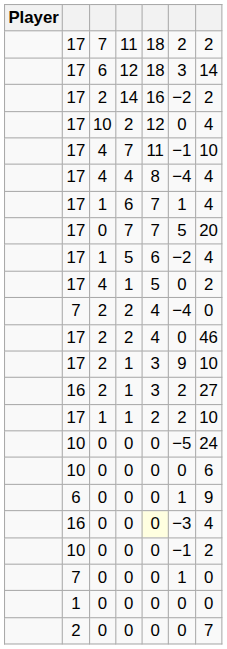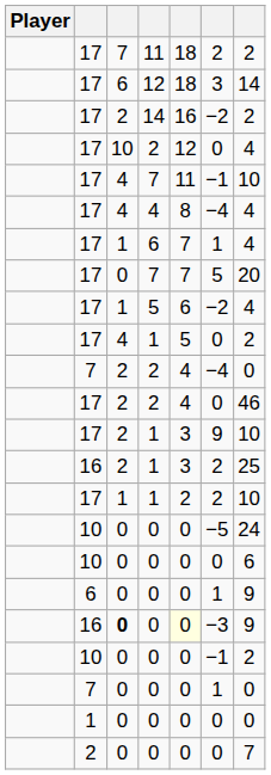16 / 1 | column 7: 27 -> 25
16 / 0 | column 3: normal -> bold
16 / 0 | column 7: 4 -> 9
